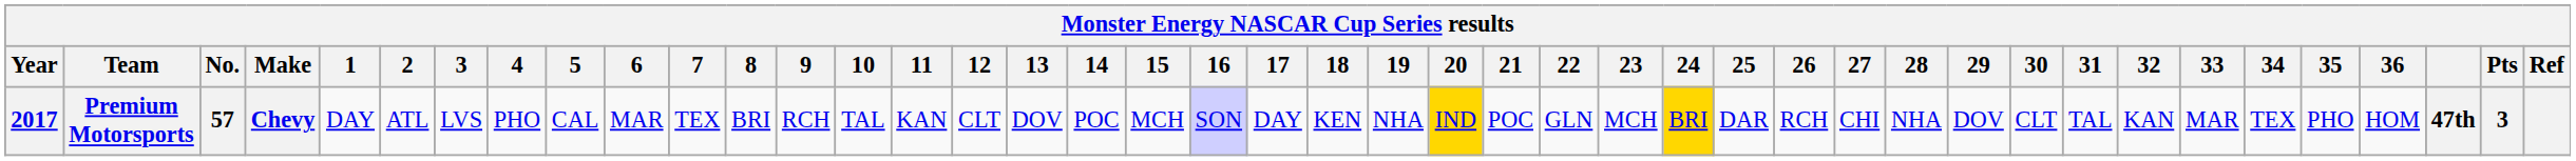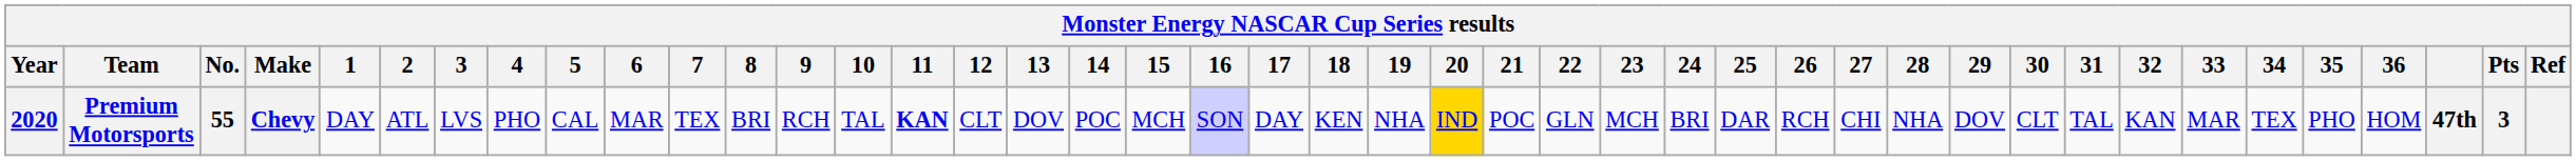Premium Motorsports | Year: 2017 -> 2020
Premium Motorsports | No.: 57 -> 55
Premium Motorsports | 11: normal -> bold
Premium Motorsports | 24: gold background -> no background
